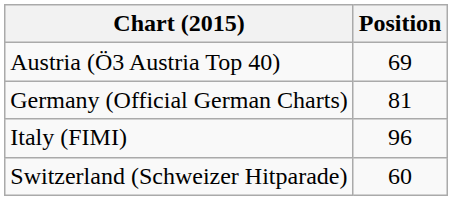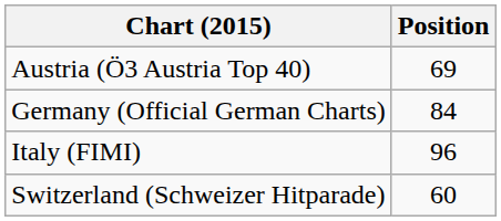Germany (Official German Charts) | Position: 81 -> 84
